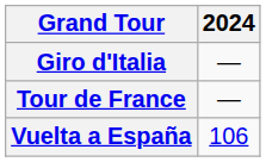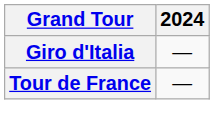- row: Vuelta a España | 106
